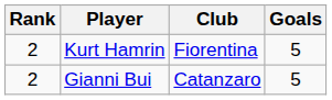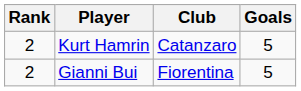Kurt Hamrin | Club: Fiorentina -> Catanzaro
Gianni Bui | Club: Catanzaro -> Fiorentina
